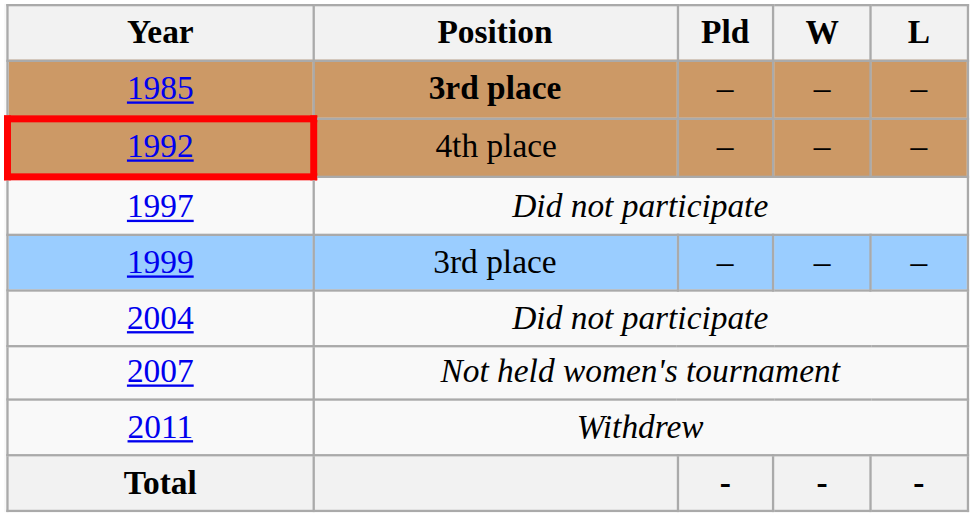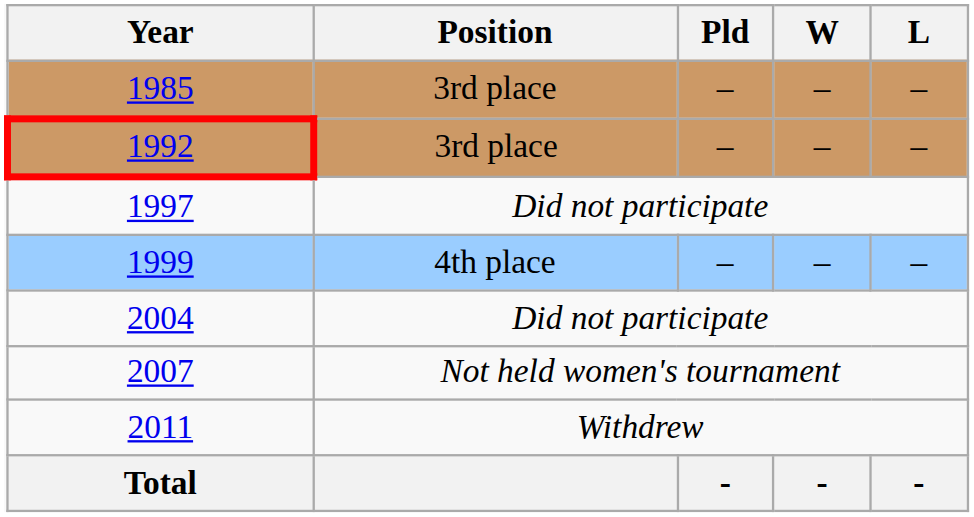1985 | Position: bold -> normal
1992 | Position: 4th place -> 3rd place
1999 | Position: 3rd place -> 4th place
